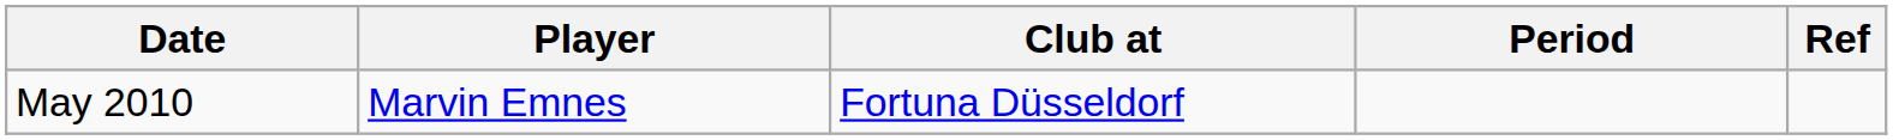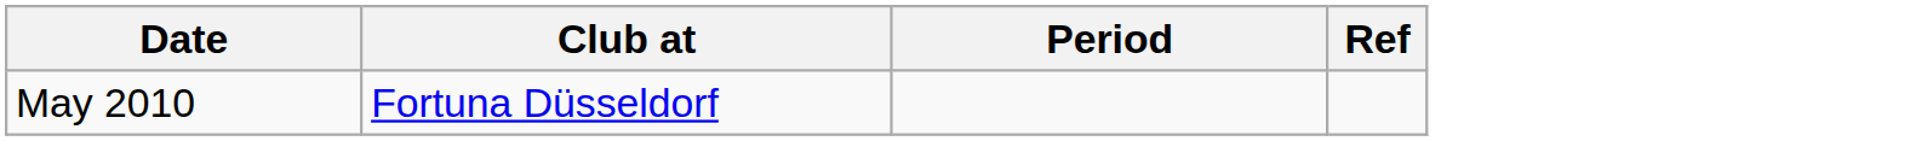- column: Player | Marvin Emnes
